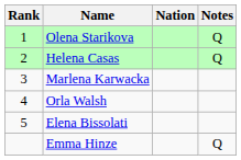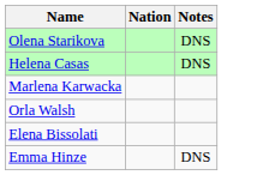- column: Rank | 1 | 2 | 3 | 4 | 5
Olena Starikova | Notes: Q -> DNS
Helena Casas | Notes: Q -> DNS
Emma Hinze | Notes: Q -> DNS
